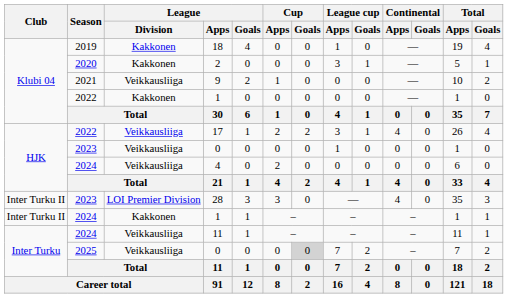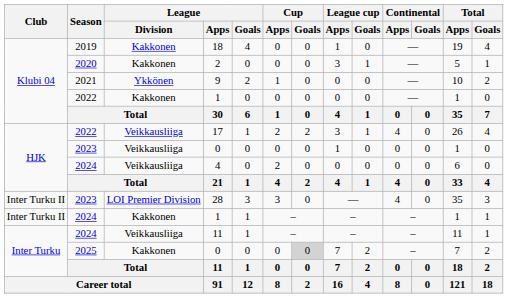9 | League / Division: Veikkausliiga -> Ykkönen
2025 / 0 | League / Division: Veikkausliiga -> Kakkonen
